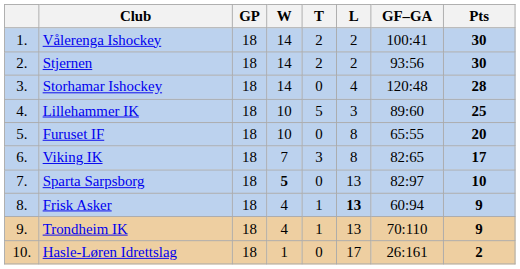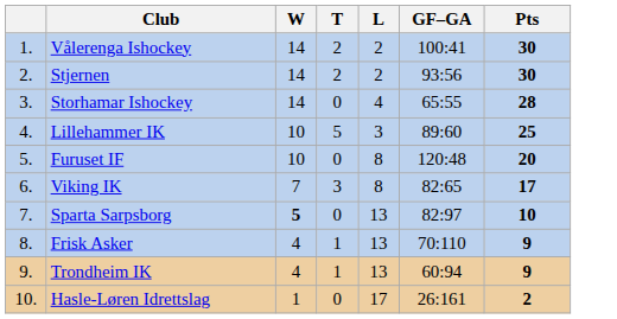- column: GP | 18 | 18 | 18 | 18 | 18 | 18 | 18 | 18 | 18 | 18
Storhamar Ishockey | GF–GA: 120:48 -> 65:55
Furuset IF | GF–GA: 65:55 -> 120:48
Frisk Asker | L: bold -> normal
Frisk Asker | GF–GA: 60:94 -> 70:110
Trondheim IK | GF–GA: 70:110 -> 60:94
